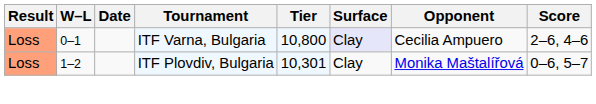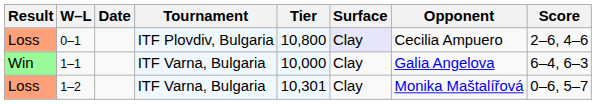0–1 | Tournament: ITF Varna, Bulgaria -> ITF Plovdiv, Bulgaria
+ row: Win | 1–1 | ITF Varna, Bulgaria | 10,000 | Clay | Galia Angelova | 6–4, 6–3
1–2 | Tournament: ITF Plovdiv, Bulgaria -> ITF Varna, Bulgaria
